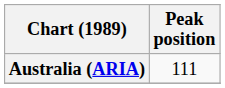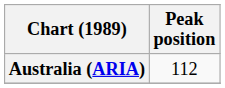Australia (ARIA) | Peak position: 111 -> 112
